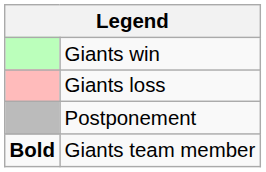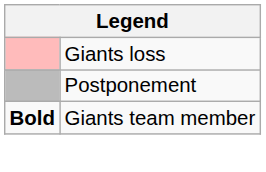- row: Giants win
